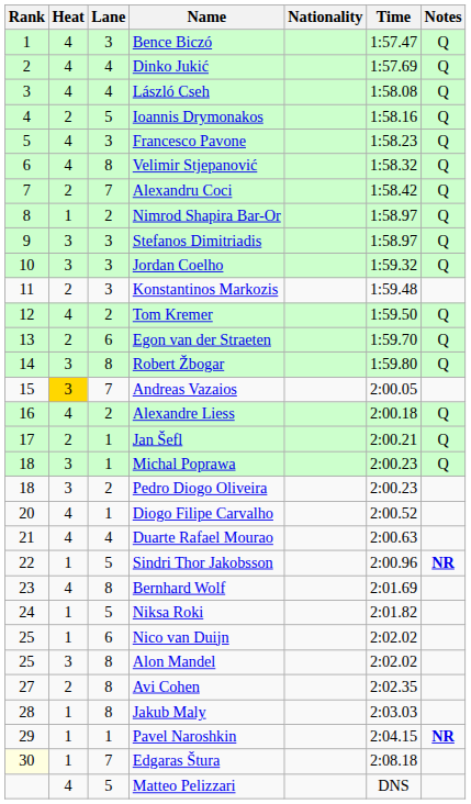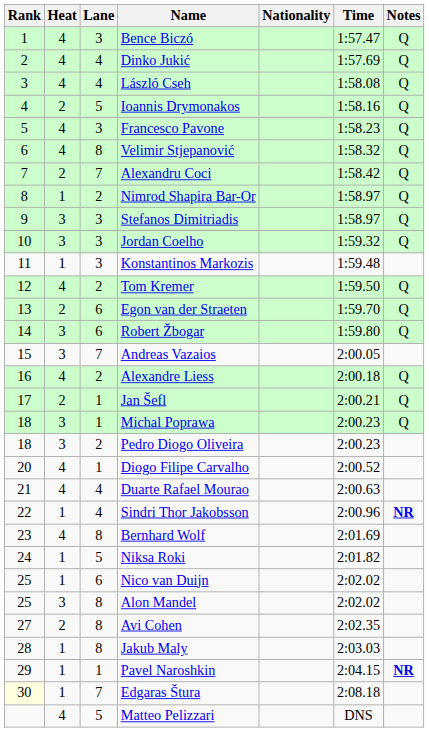Konstantinos Markozis | Heat: 2 -> 1
Robert Žbogar | Lane: 8 -> 6
Andreas Vazaios | Heat: gold background -> no background
Sindri Thor Jakobsson | Lane: 5 -> 4
